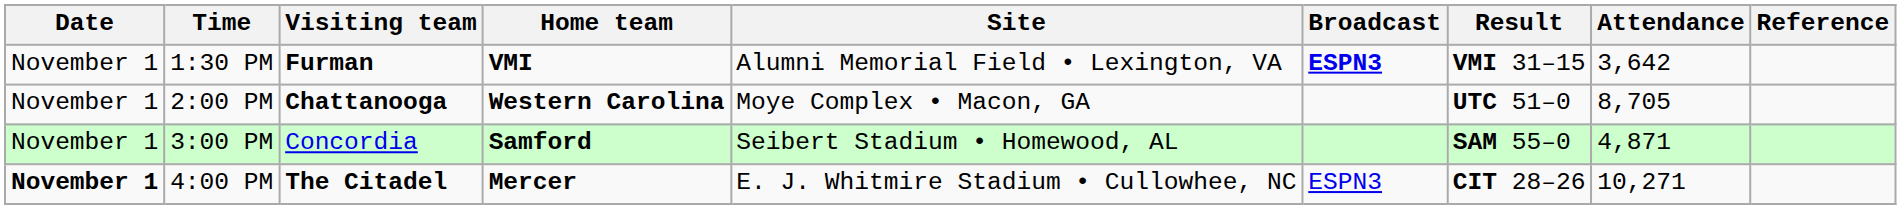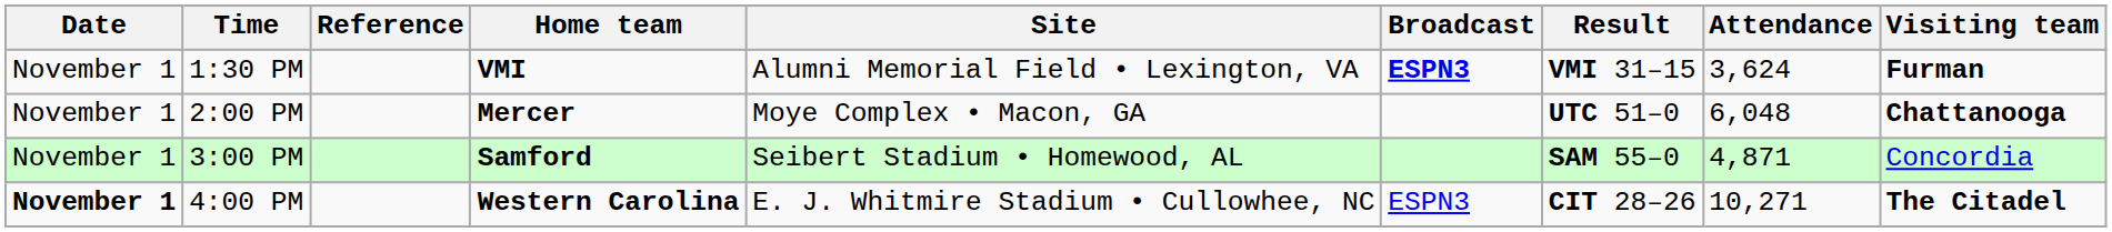columns swapped: Visiting team <-> Reference
1:30 PM | Attendance: 3,642 -> 3,624
2:00 PM | Home team: Western Carolina -> Mercer
2:00 PM | Attendance: 8,705 -> 6,048
4:00 PM | Home team: Mercer -> Western Carolina
